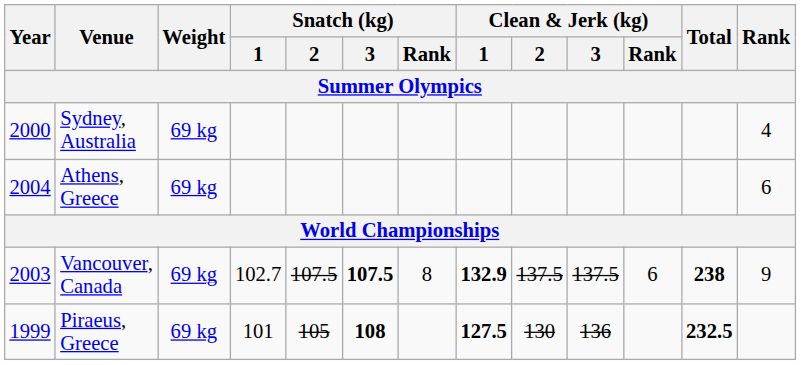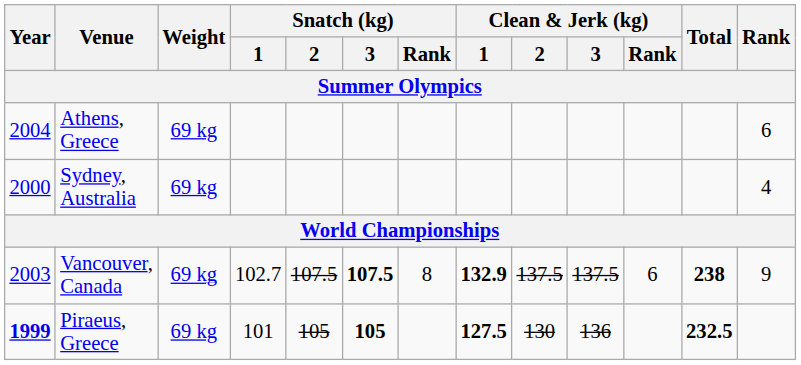rows swapped: Athens, Greece <-> Sydney, Australia
Piraeus, Greece | Year: normal -> bold
Piraeus, Greece | Snatch (kg) / 3: 108 -> 105
